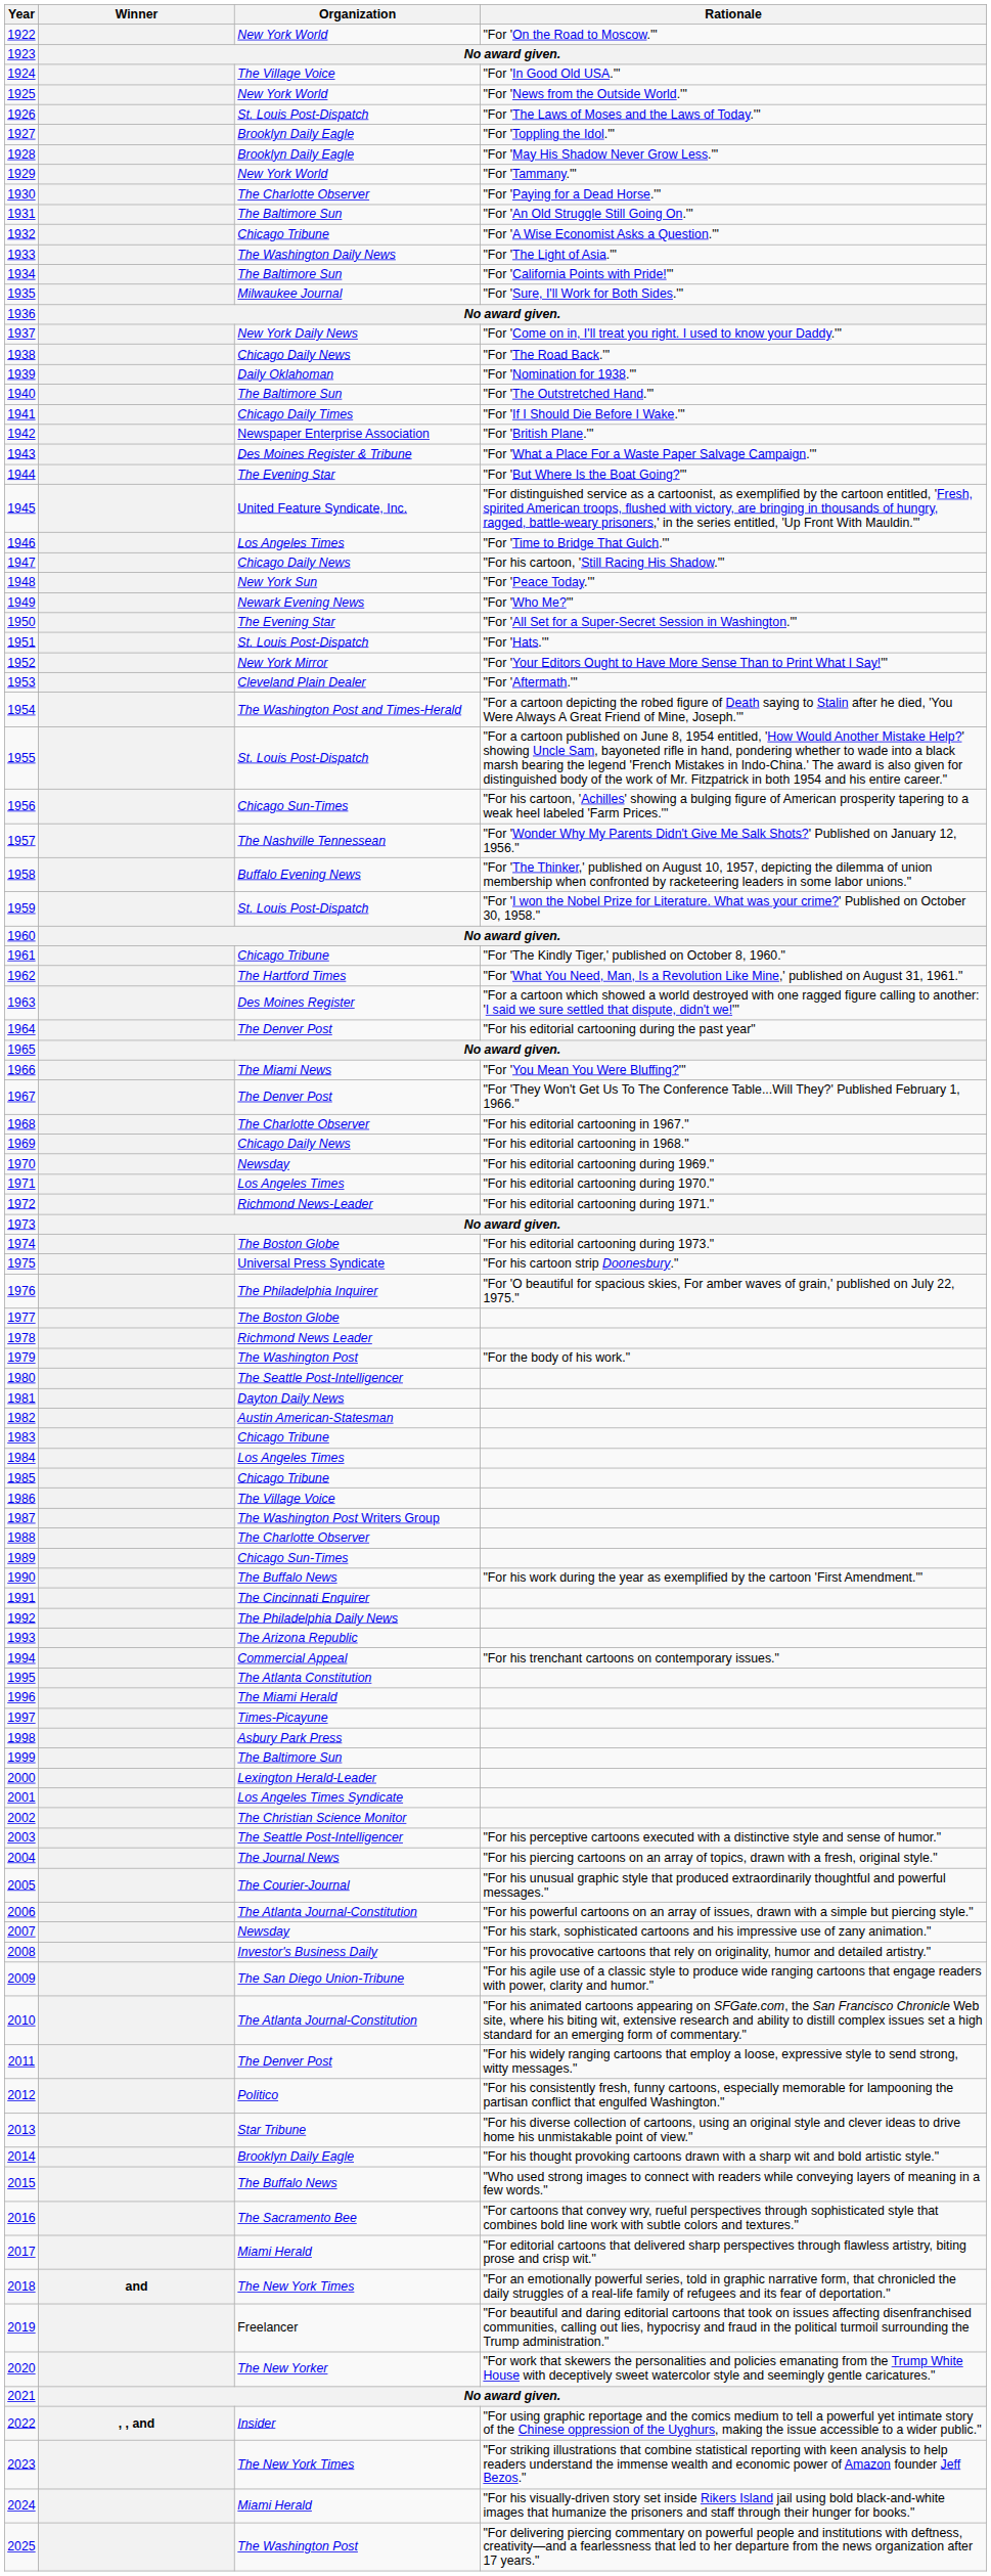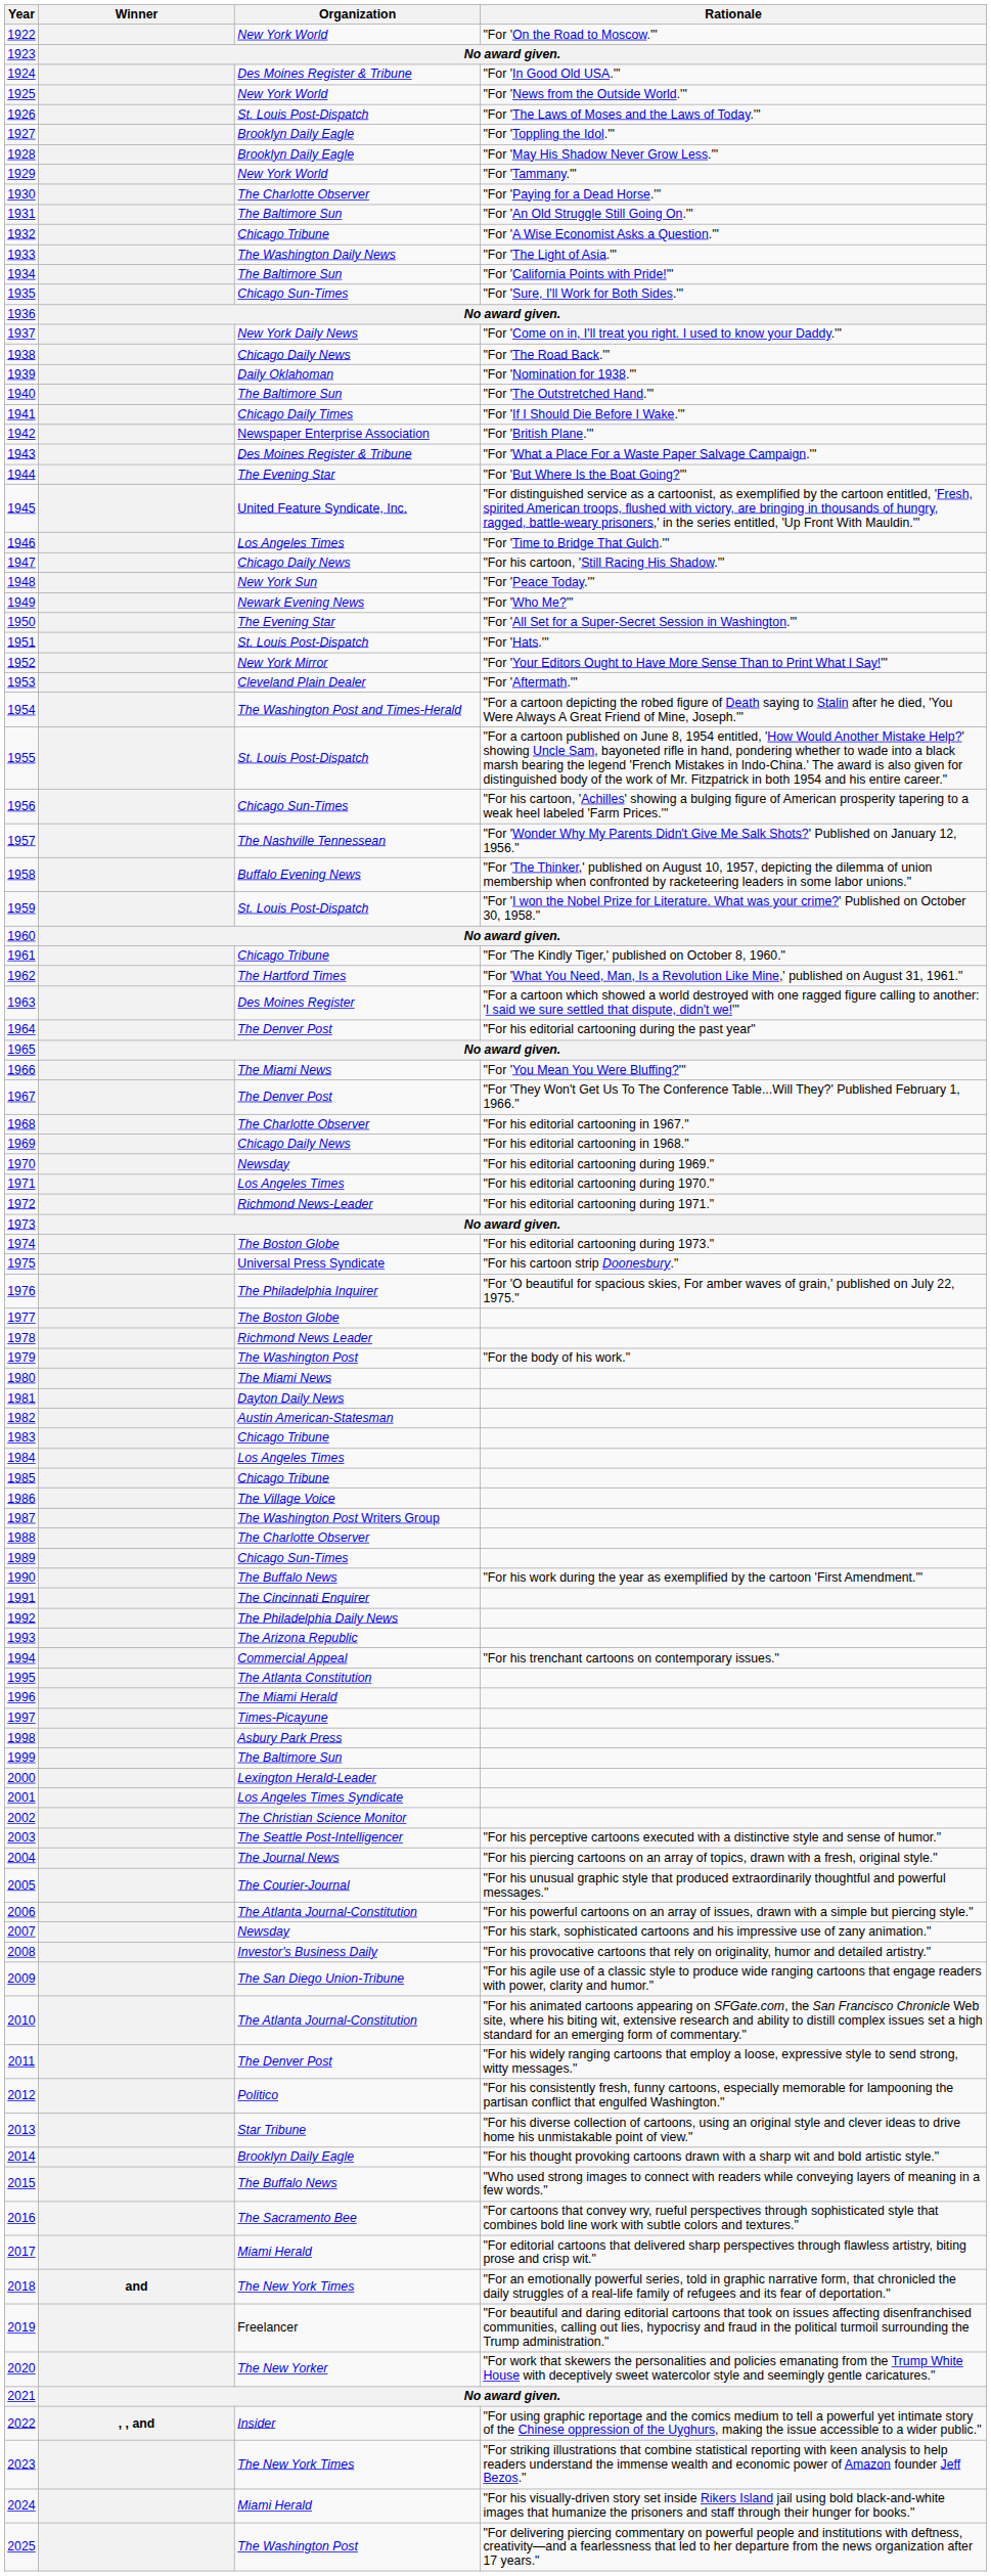1924 | Organization: The Village Voice -> Des Moines Register & Tribune
1935 | Organization: Milwaukee Journal -> Chicago Sun-Times
1980 | Organization: The Seattle Post-Intelligencer -> The Miami News
